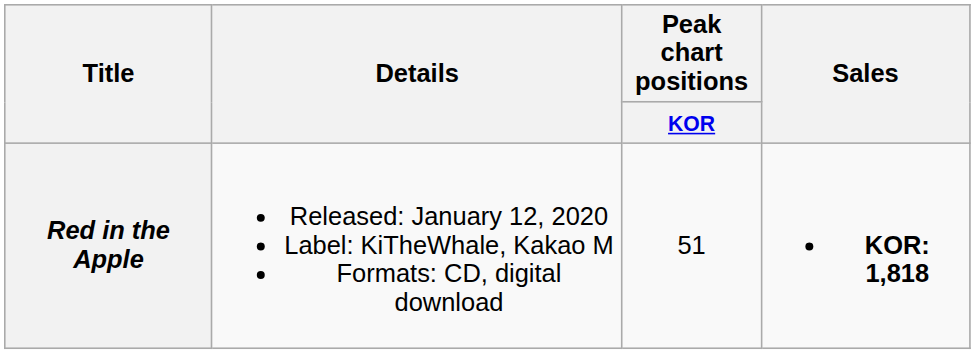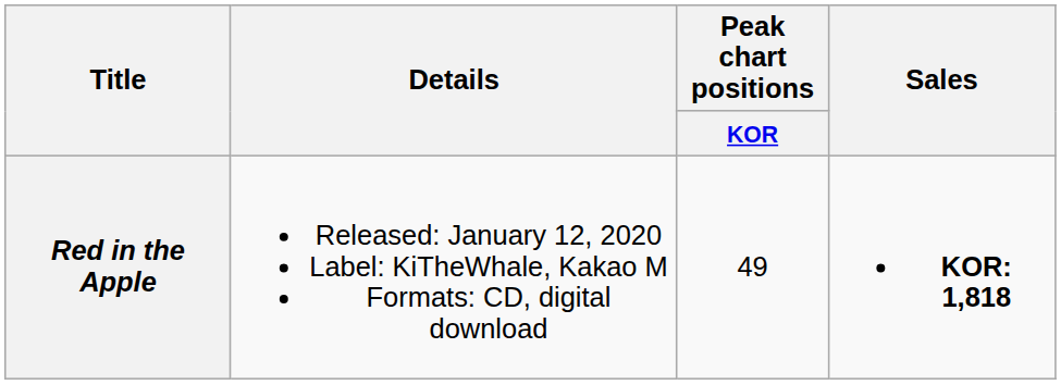Red in the Apple | Peak chart positions / KOR: 51 -> 49
